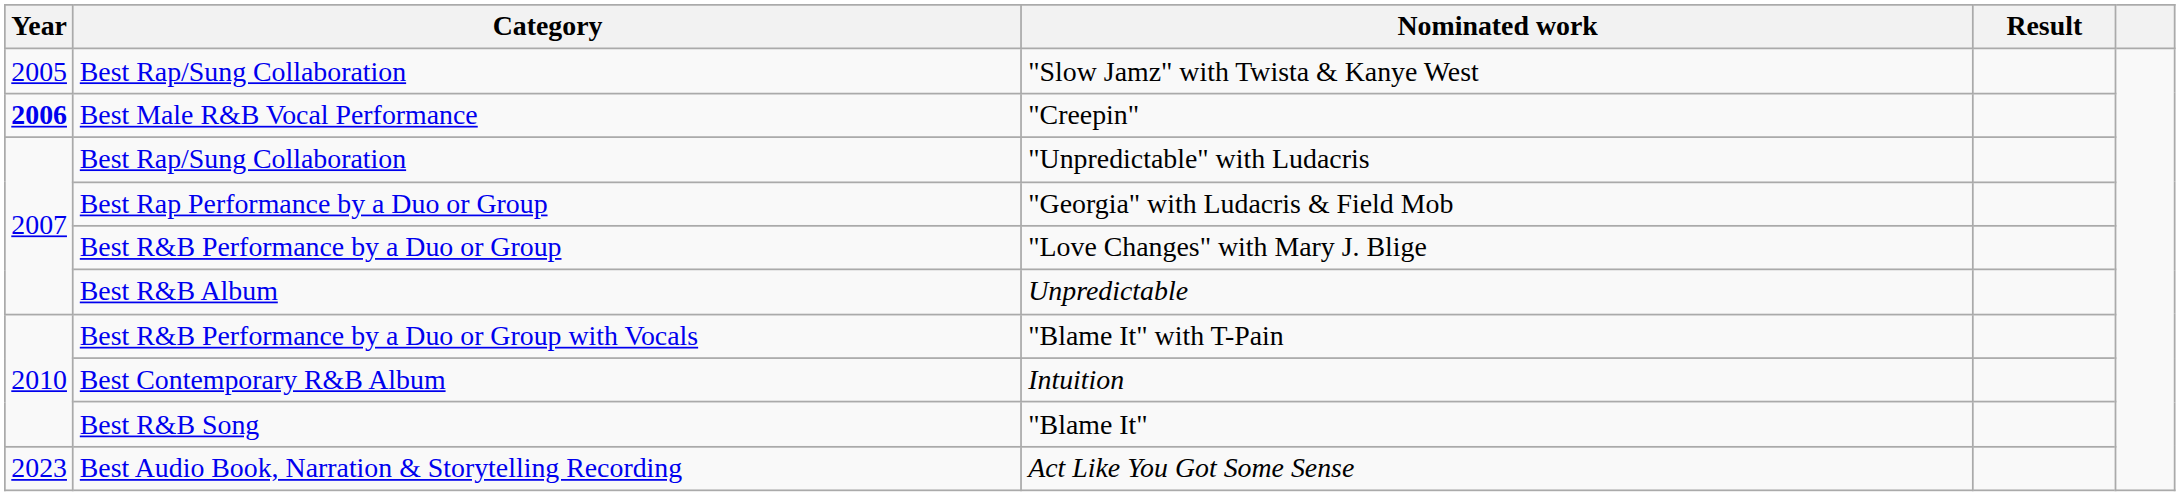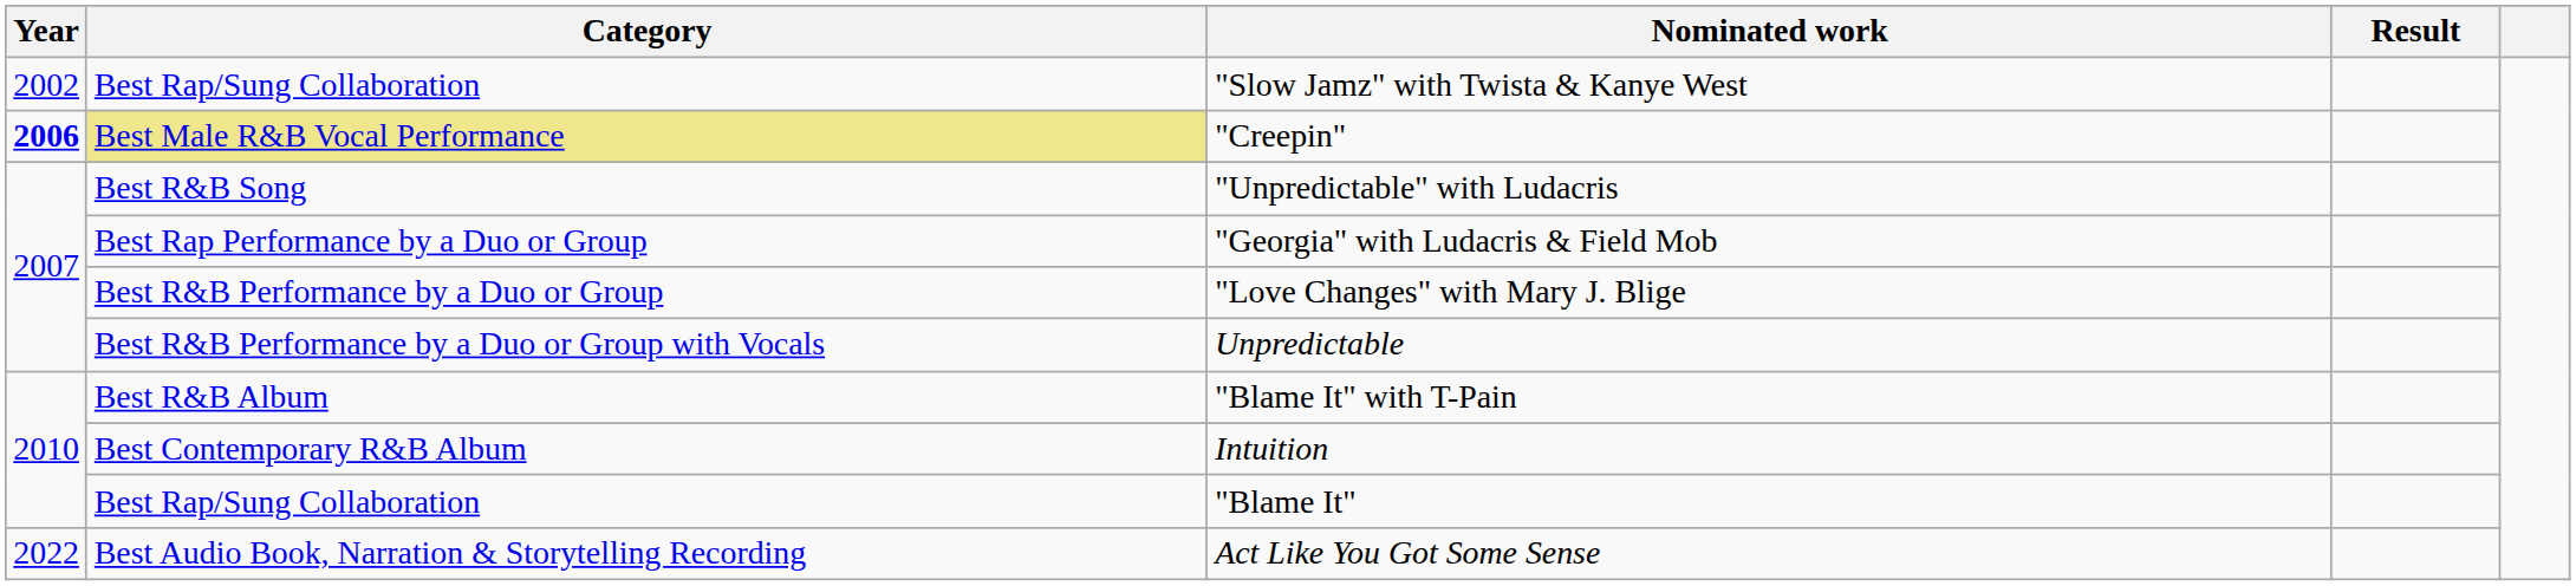"Slow Jamz" with Twista & Kanye West | Year: 2005 -> 2002
"Creepin" | Category: no background -> khaki background
"Unpredictable" with Ludacris | Category: Best Rap/Sung Collaboration -> Best R&B Song
Unpredictable | Category: Best R&B Album -> Best R&B Performance by a Duo or Group with Vocals
"Blame It" with T-Pain | Category: Best R&B Performance by a Duo or Group with Vocals -> Best R&B Album
"Blame It" | Category: Best R&B Song -> Best Rap/Sung Collaboration
Act Like You Got Some Sense | Year: 2023 -> 2022
